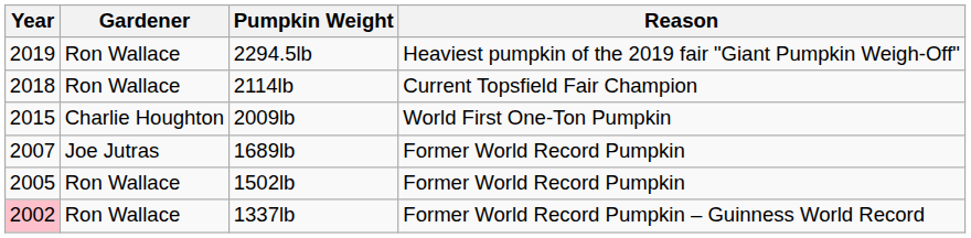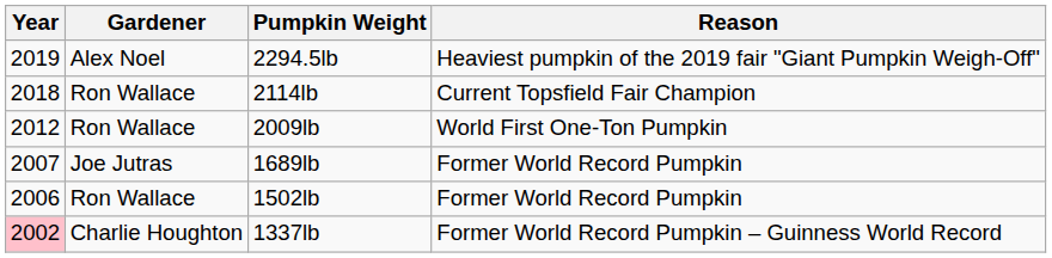2294.5lb | Gardener: Ron Wallace -> Alex Noel
2009lb | Year: 2015 -> 2012
2009lb | Gardener: Charlie Houghton -> Ron Wallace
1502lb | Year: 2005 -> 2006
1337lb | Gardener: Ron Wallace -> Charlie Houghton
